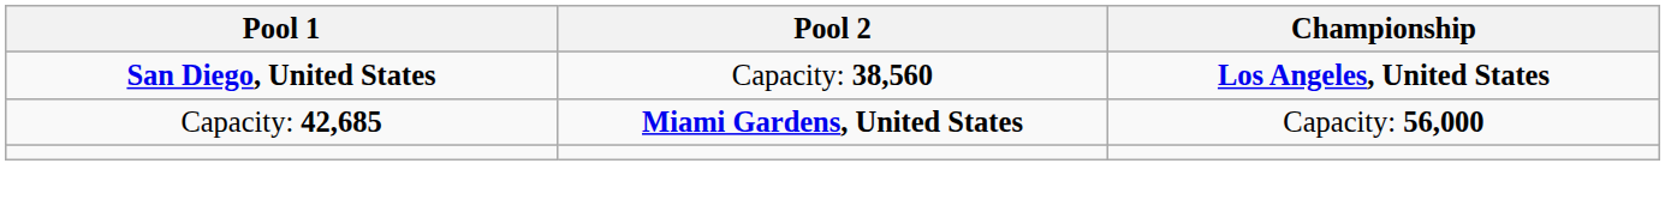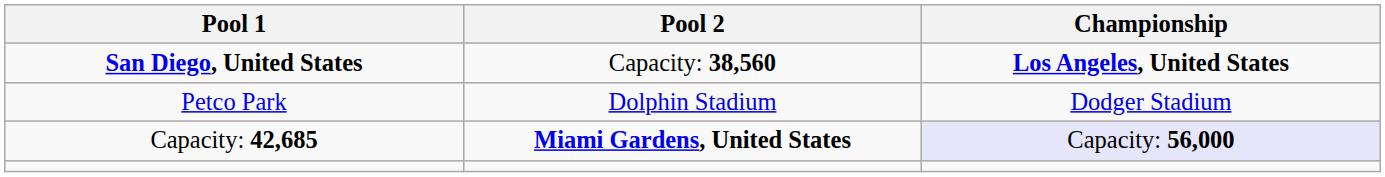+ row: Petco Park | Dolphin Stadium | Dodger Stadium
Capacity: 42,685 | Championship: no background -> lavender background
